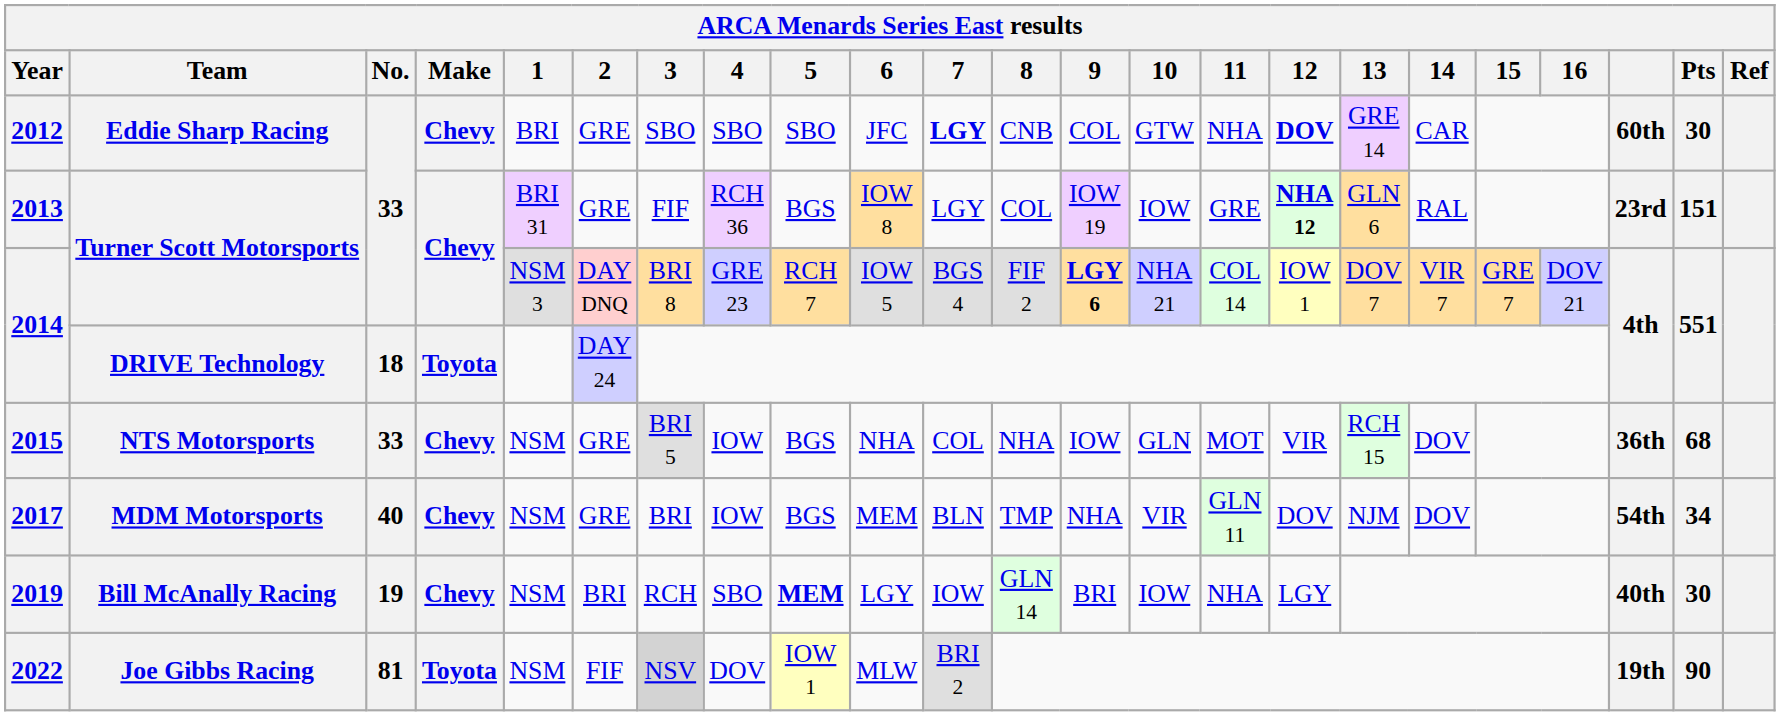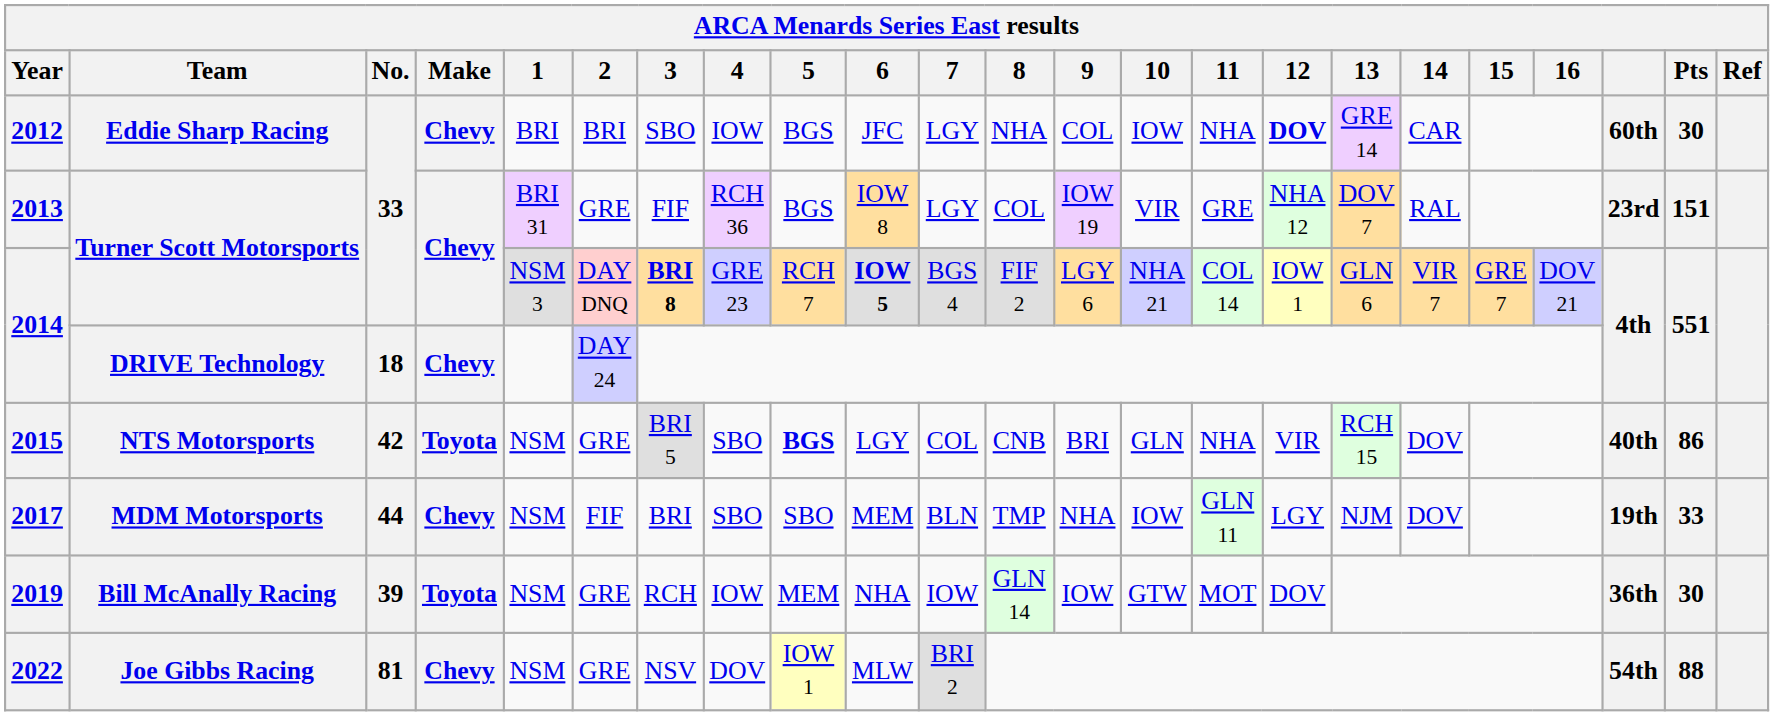2012 | 2: GRE -> BRI
2012 | 4: SBO -> IOW
2012 | 5: SBO -> BGS
2012 | 7: bold -> normal
2012 | 8: CNB -> NHA
2012 | 10: GTW -> IOW
2013 | 10: IOW -> VIR
2013 | 12: bold -> normal
2013 | 13: GLN 6 -> DOV 7
2014 / Turner Scott Motorsports | 3: normal -> bold
2014 / Turner Scott Motorsports | 6: normal -> bold
2014 / Turner Scott Motorsports | 9: bold -> normal
2014 / Turner Scott Motorsports | 13: DOV 7 -> GLN 6
2014 / DRIVE Technology | Make: Toyota -> Chevy
2015 | No.: 33 -> 42
2015 | Make: Chevy -> Toyota
2015 | 4: IOW -> SBO
2015 | 5: normal -> bold
2015 | 6: NHA -> LGY
2015 | 8: NHA -> CNB
2015 | 9: IOW -> BRI
2015 | 11: MOT -> NHA
2015 | column 21: 36th -> 40th
2015 | Pts: 68 -> 86
2017 | No.: 40 -> 44
2017 | 2: GRE -> FIF
2017 | 4: IOW -> SBO
2017 | 5: BGS -> SBO
2017 | 10: VIR -> IOW
2017 | 12: DOV -> LGY
2017 | column 21: 54th -> 19th
2017 | Pts: 34 -> 33
2019 | No.: 19 -> 39
2019 | Make: Chevy -> Toyota
2019 | 2: BRI -> GRE
2019 | 4: SBO -> IOW
2019 | 5: bold -> normal
2019 | 6: LGY -> NHA
2019 | 9: BRI -> IOW
2019 | 10: IOW -> GTW
2019 | 11: NHA -> MOT
2019 | 12: LGY -> DOV
2019 | column 21: 40th -> 36th
2022 | Make: Toyota -> Chevy
2022 | 2: FIF -> GRE
2022 | 3: lightgrey background -> no background
2022 | column 21: 19th -> 54th
2022 | Pts: 90 -> 88
